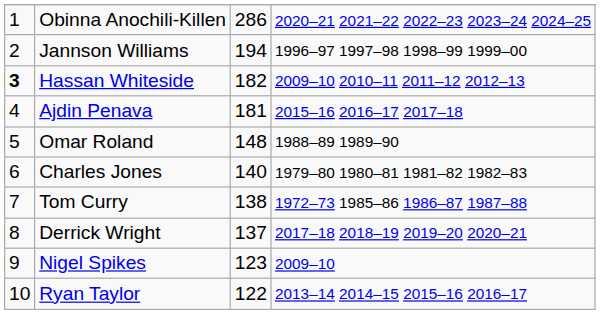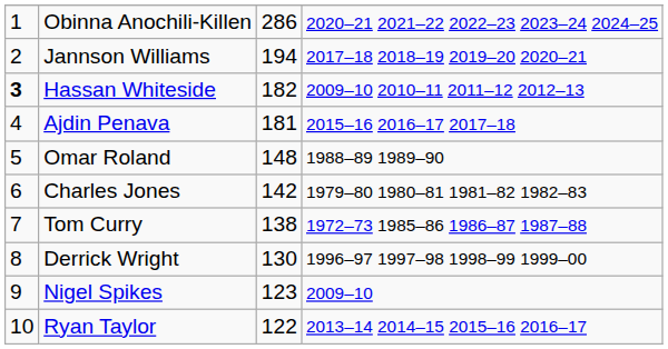Jannson Williams | column 4: 1996–97 1997–98 1998–99 1999–00 -> 2017–18 2018–19 2019–20 2020–21
Charles Jones | column 3: 140 -> 142
Derrick Wright | column 3: 137 -> 130
Derrick Wright | column 4: 2017–18 2018–19 2019–20 2020–21 -> 1996–97 1997–98 1998–99 1999–00
